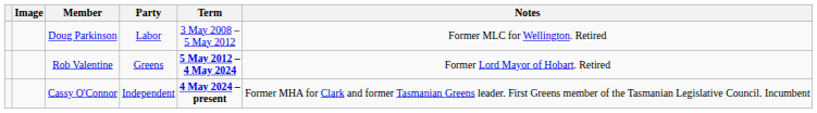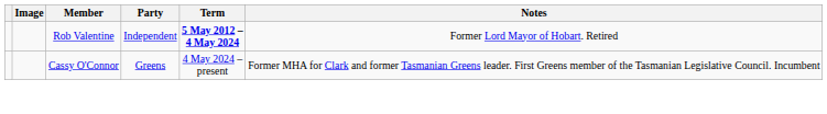- row: Doug Parkinson | Labor | 3 May 2008 – 5 May 2012 | Former MLC for Wellington. Retired
Rob Valentine | Party: Greens -> Independent
Cassy O'Connor | Party: Independent -> Greens
Cassy O'Connor | Term: bold -> normal
